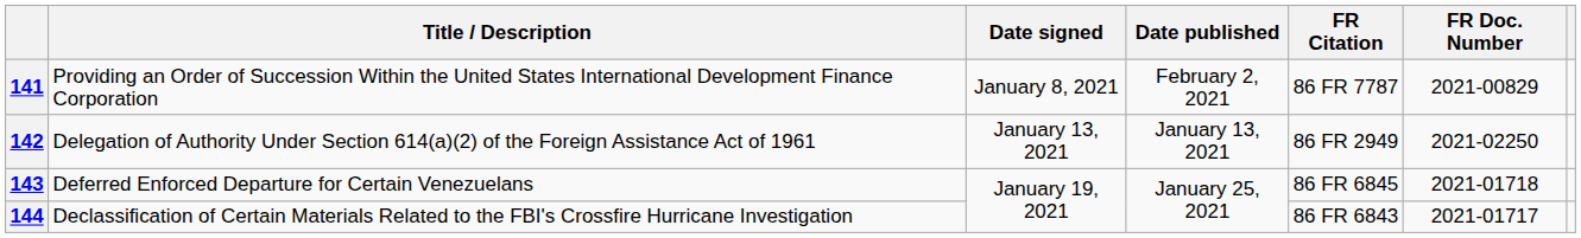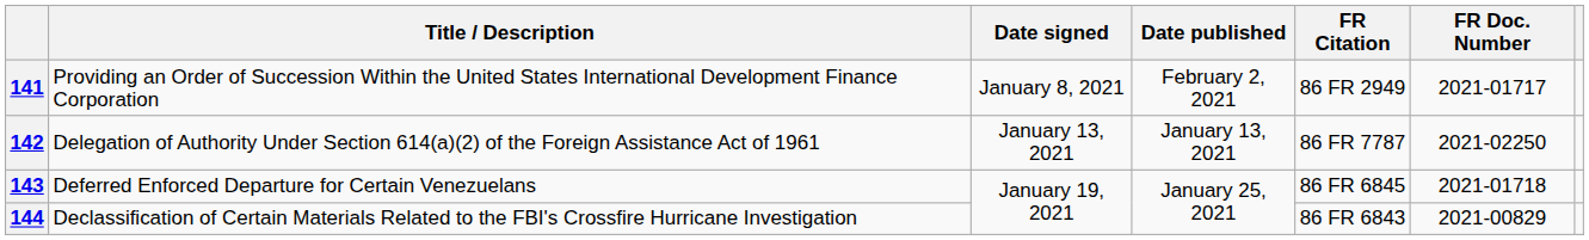141 | FR Citation: 86 FR 7787 -> 86 FR 2949
141 | FR Doc. Number: 2021-00829 -> 2021-01717
142 | FR Citation: 86 FR 2949 -> 86 FR 7787
144 | FR Doc. Number: 2021-01717 -> 2021-00829
